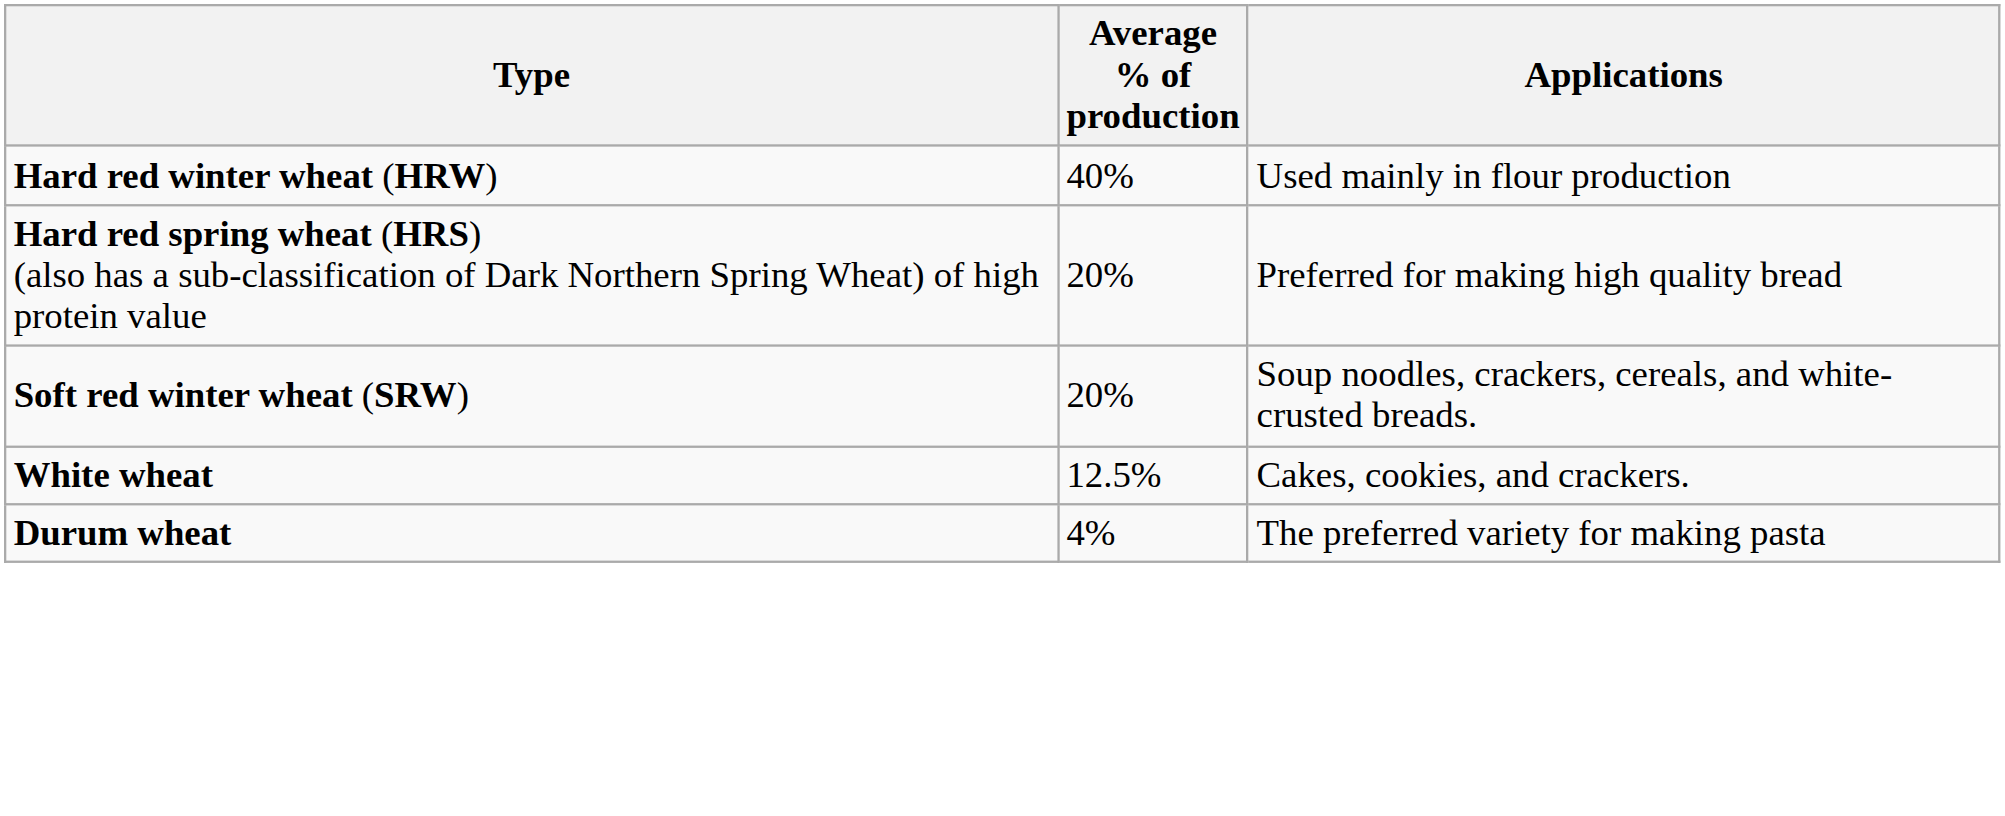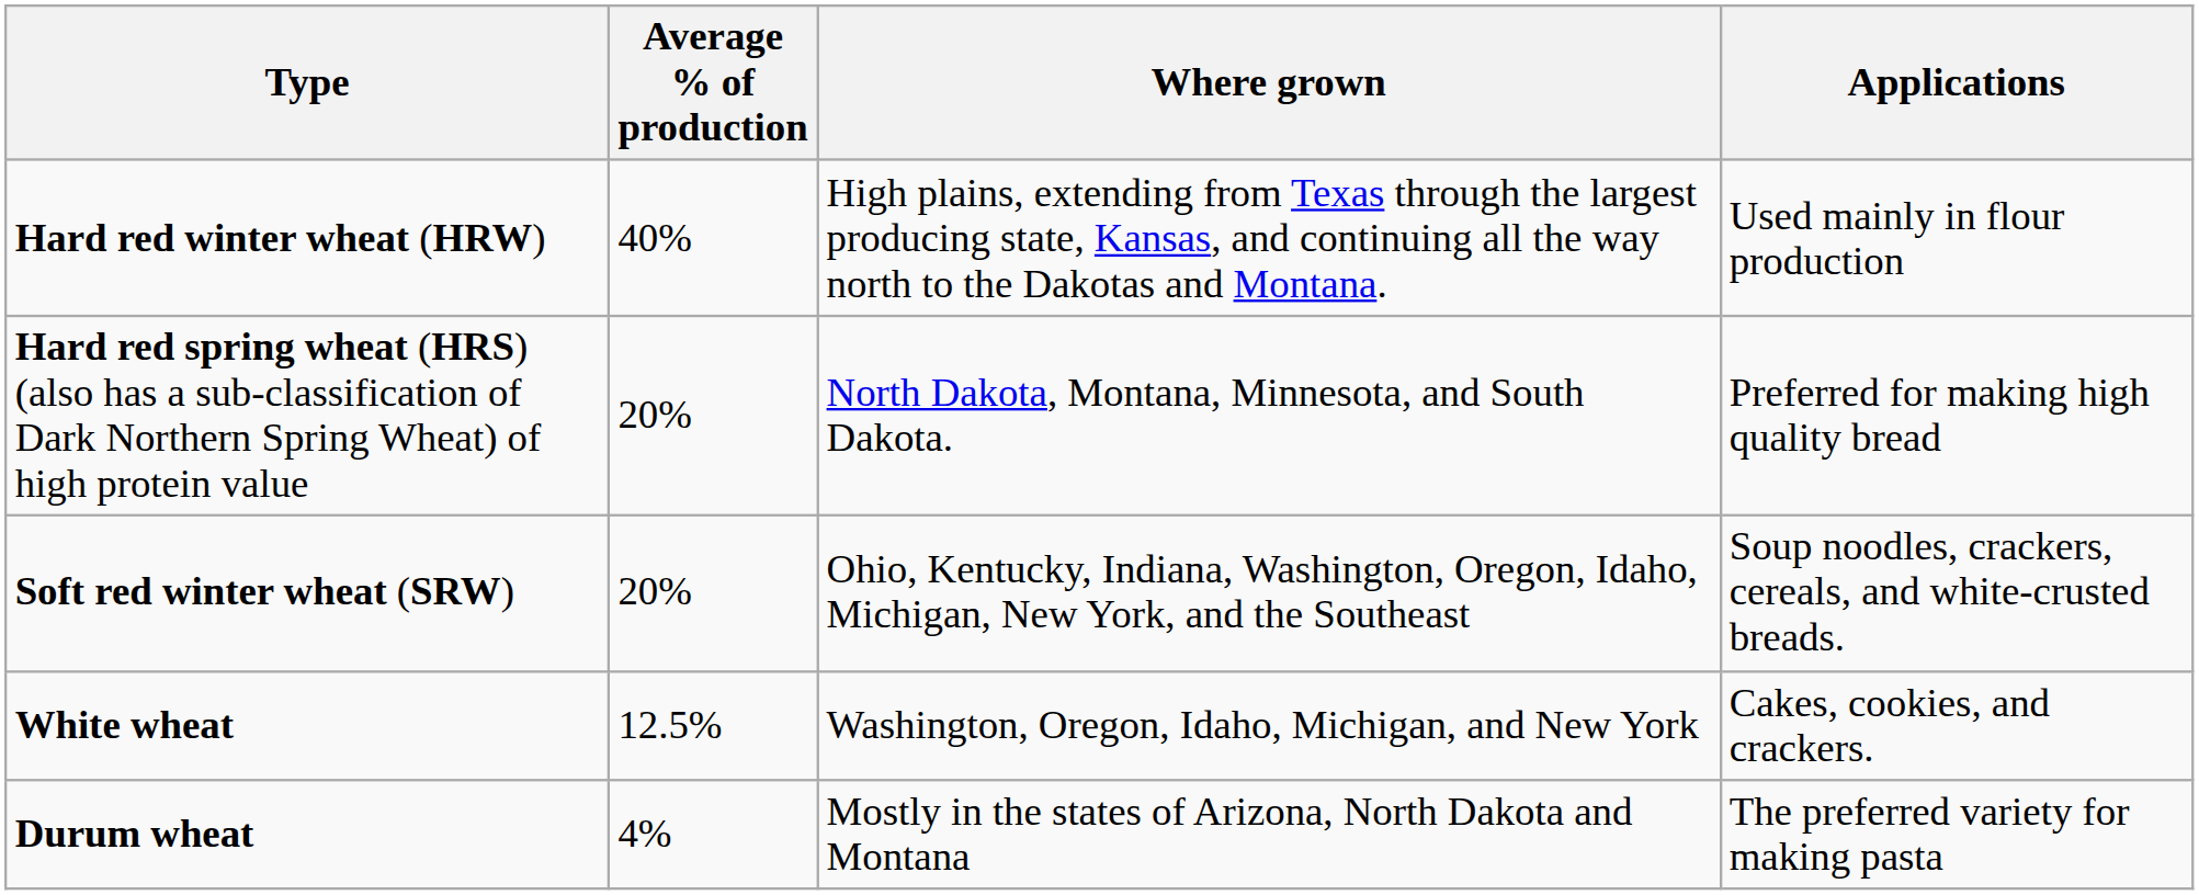+ column: Where grown | High plains, extending from Texas through the largest producing state, Kansas, and continuing all the way north to the Dakotas and Montana. | North Dakota, Montana, Minnesota, and South Dakota. | Ohio, Kentucky, Indiana, Washington, Oregon, Idaho, Michigan, New York, and the Southeast | Washington, Oregon, Idaho, Michigan, and New York | Mostly in the states of Arizona, North Dakota and Montana
